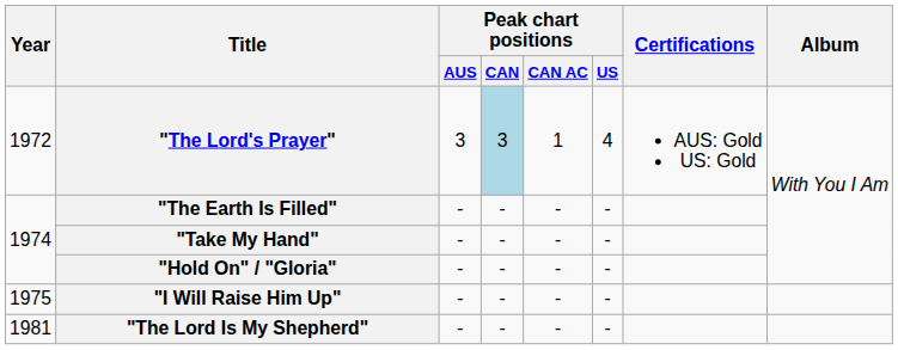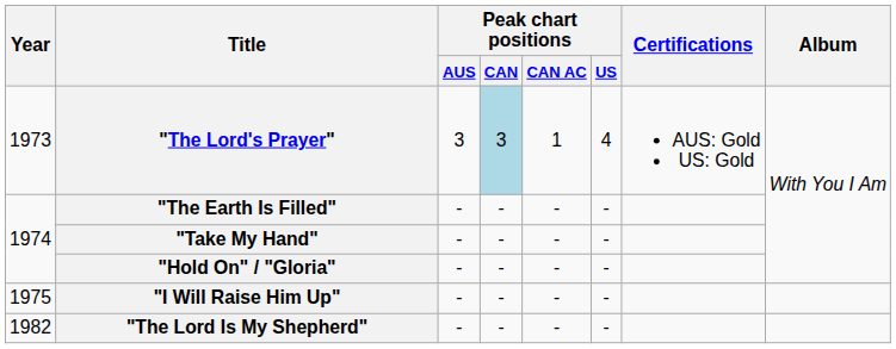"The Lord's Prayer" | Year: 1972 -> 1973
"The Lord Is My Shepherd" | Year: 1981 -> 1982
